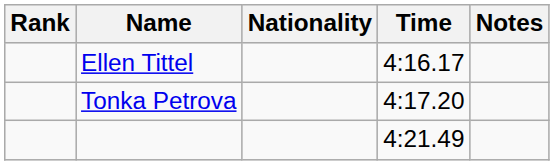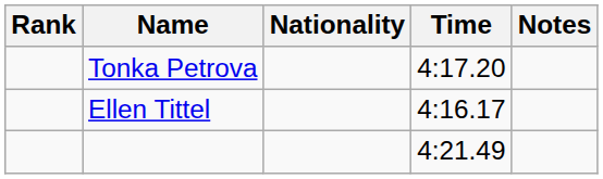rows swapped: Ellen Tittel <-> Tonka Petrova
